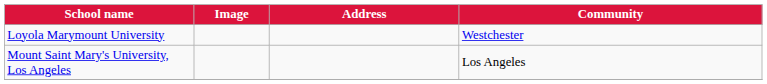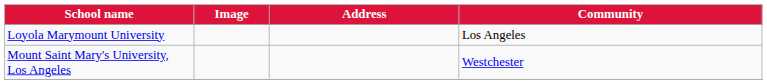Loyola Marymount University | Community: Westchester -> Los Angeles
Mount Saint Mary's University, Los Angeles | Community: Los Angeles -> Westchester
